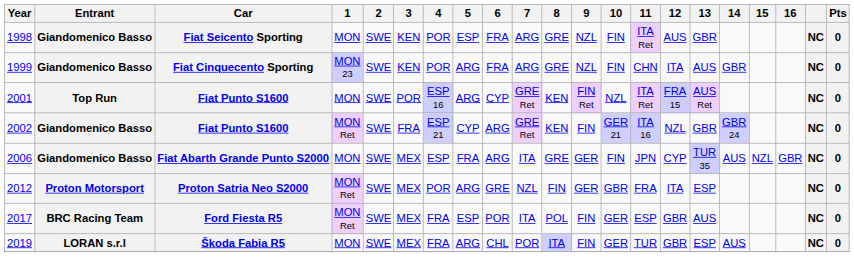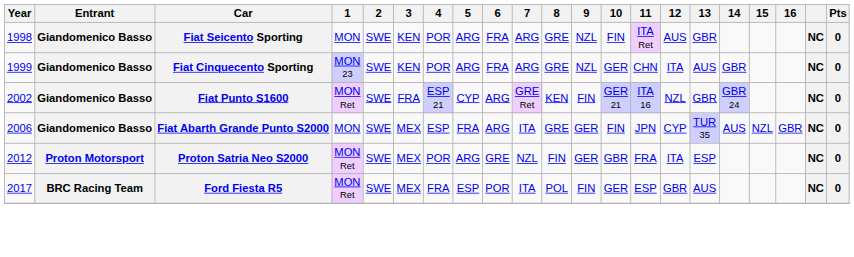1998 | 5: ESP -> ARG
1999 | 10: FIN -> GER
- row: 2001 | Top Run | Fiat Punto S1600 | MON | SWE | POR | ESP 16 | ARG | CYP | GRE Ret | KEN | FIN Ret | NZL | ITA Ret | FRA 15 | AUS Ret | NC | 0
- row: 2019 | LORAN s.r.l | Škoda Fabia R5 | MON | SWE | MEX | FRA | ARG | CHL | POR | ITA | FIN | GER | TUR | GBR | ESP | AUS | NC | 0
